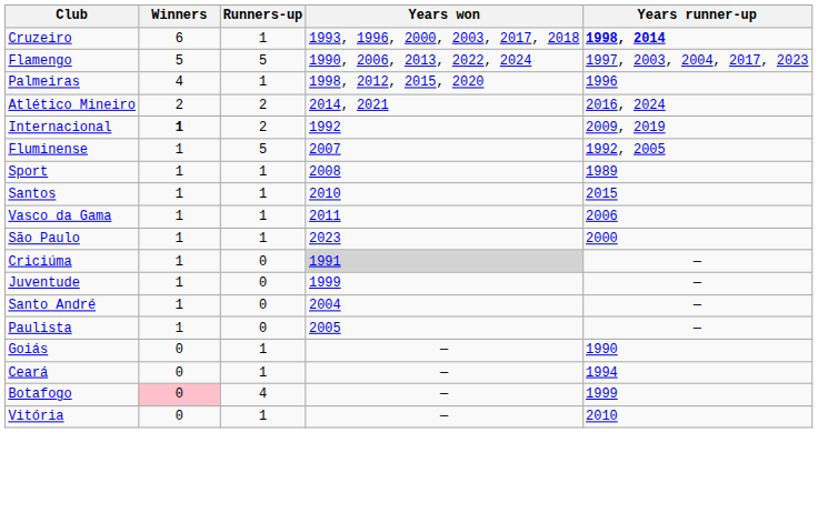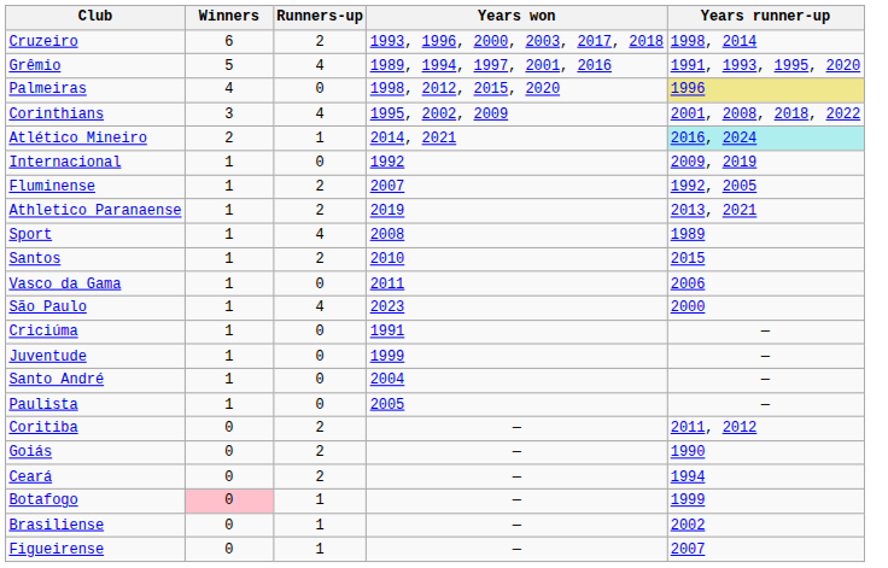Cruzeiro | Runners-up: 1 -> 2
Cruzeiro | Years runner-up: bold -> normal
- row: Flamengo | 5 | 5 | 1990, 2006, 2013, 2022, 2024 | 1997, 2003, 2004, 2017, 2023
+ row: Grêmio | 5 | 4 | 1989, 1994, 1997, 2001, 2016 | 1991, 1993, 1995, 2020
Palmeiras | Runners-up: 1 -> 0
Palmeiras | Years runner-up: no background -> khaki background
+ row: Corinthians | 3 | 4 | 1995, 2002, 2009 | 2001, 2008, 2018, 2022
Atlético Mineiro | Runners-up: 2 -> 1
Atlético Mineiro | Years runner-up: no background -> paleturquoise background
Internacional | Winners: bold -> normal
Internacional | Runners-up: 2 -> 0
Fluminense | Runners-up: 5 -> 2
+ row: Athletico Paranaense | 1 | 2 | 2019 | 2013, 2021
Sport | Runners-up: 1 -> 4
Santos | Runners-up: 1 -> 2
Vasco da Gama | Runners-up: 1 -> 0
São Paulo | Runners-up: 1 -> 4
Criciúma | Years won: lightgrey background -> no background
+ row: Coritiba | 0 | 2 | — | 2011, 2012
Goiás | Runners-up: 1 -> 2
Ceará | Runners-up: 1 -> 2
Botafogo | Runners-up: 4 -> 1
+ row: Brasiliense | 0 | 1 | — | 2002
+ row: Figueirense | 0 | 1 | — | 2007
- row: Vitória | 0 | 1 | — | 2010
